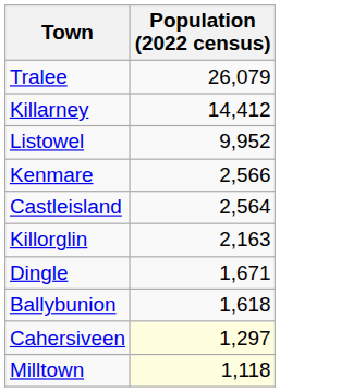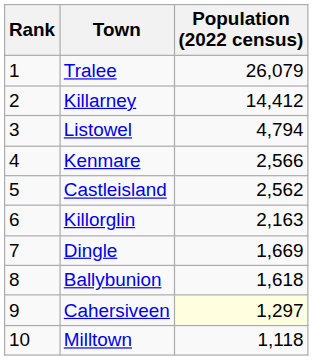+ column: Rank | 1 | 2 | 3 | 4 | 5 | 6 | 7 | 8 | 9 | 10
Listowel | Population (2022 census): 9,952 -> 4,794
Castleisland | Population (2022 census): 2,564 -> 2,562
Dingle | Population (2022 census): 1,671 -> 1,669
Milltown | Population (2022 census): lightyellow background -> no background
